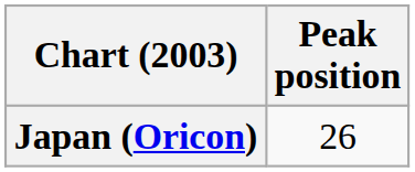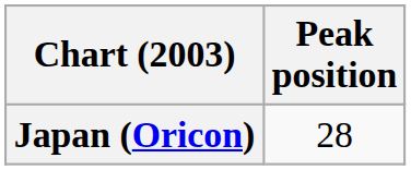Japan (Oricon) | Peak position: 26 -> 28
